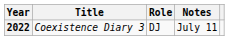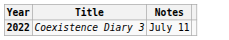- column: Role | DJ
